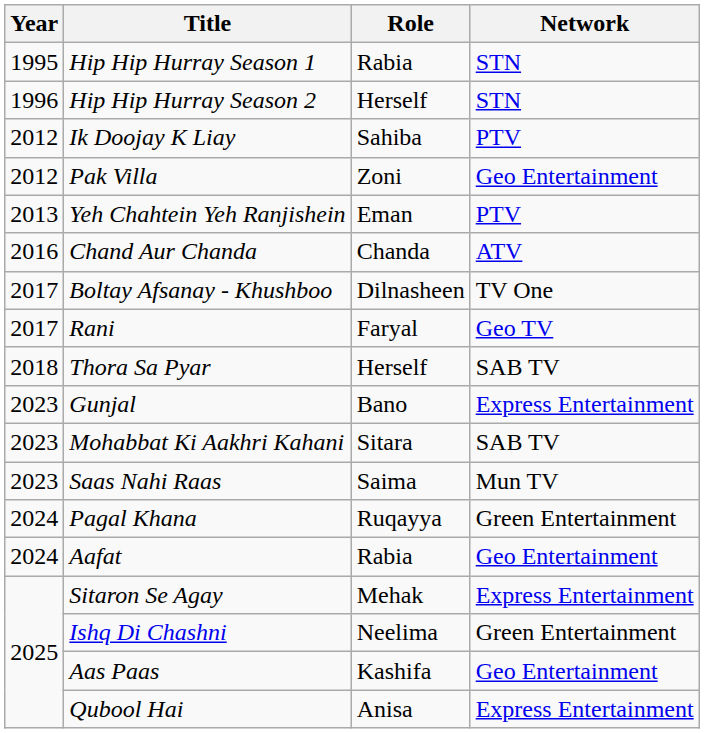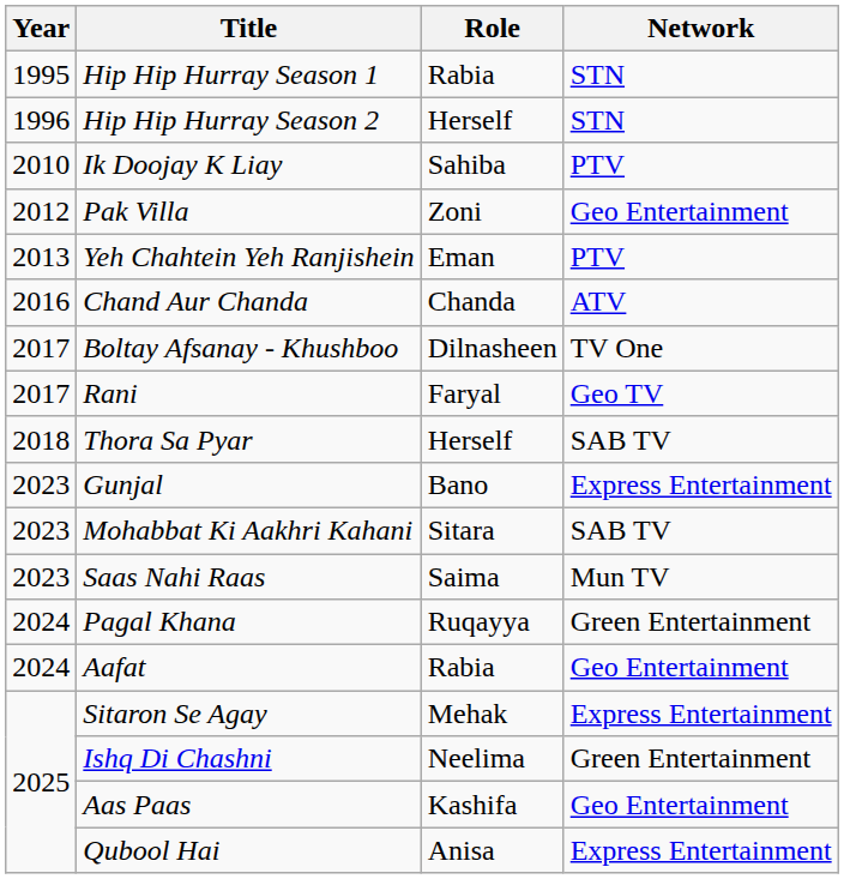Ik Doojay K Liay | Year: 2012 -> 2010
